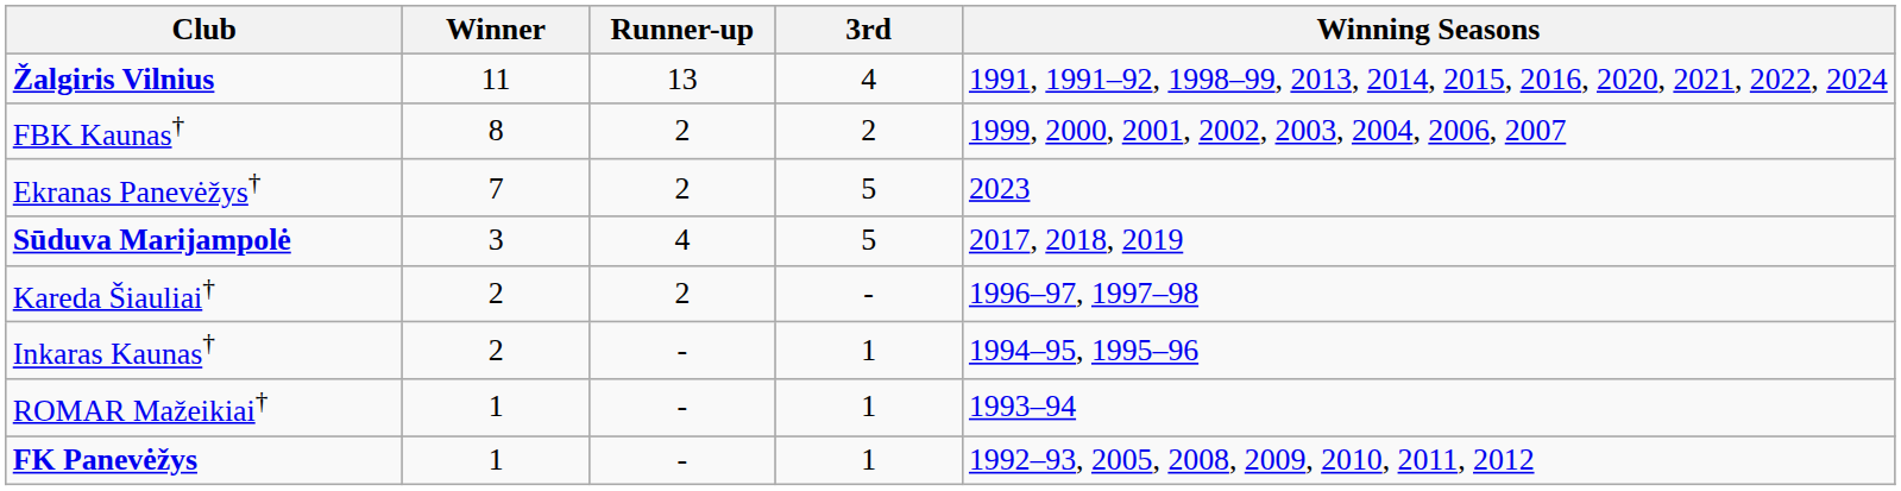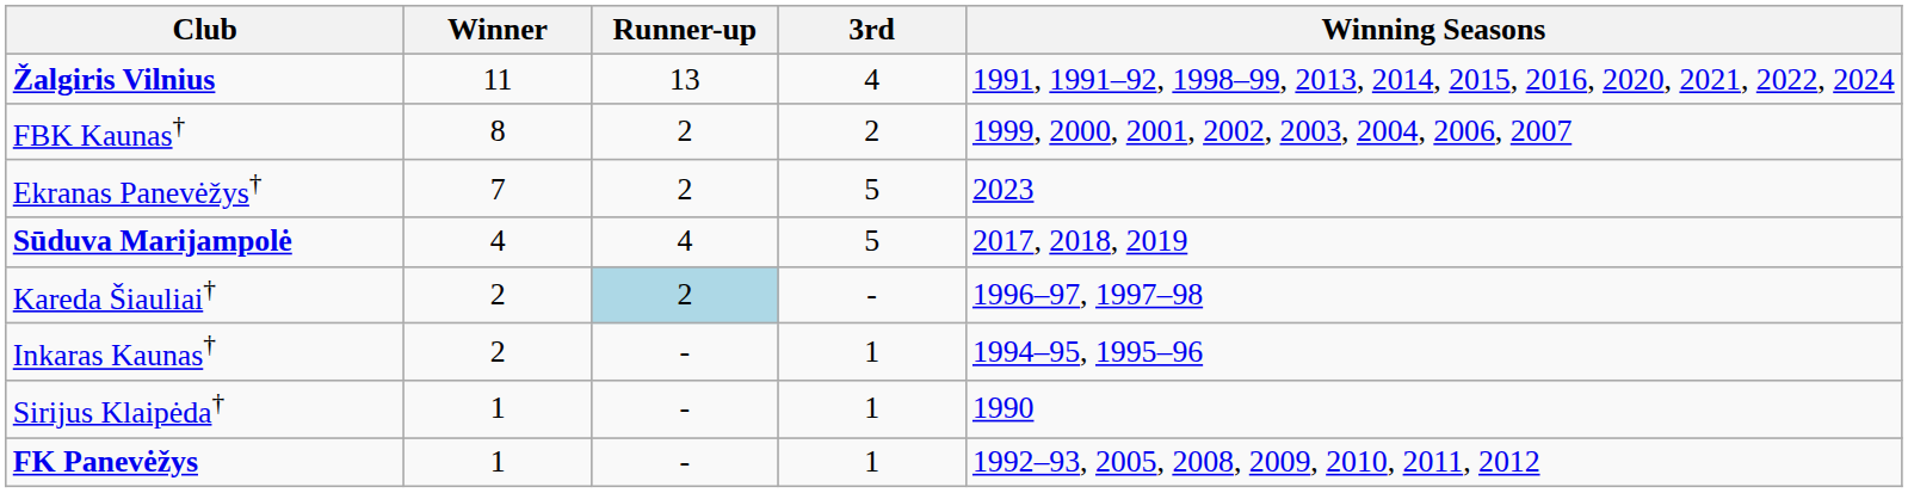Sūduva Marijampolė | Winner: 3 -> 4
Kareda Šiauliai† | Runner-up: no background -> lightblue background
+ row: Sirijus Klaipėda† | 1 | - | 1 | 1990
- row: ROMAR Mažeikiai† | 1 | - | 1 | 1993–94
